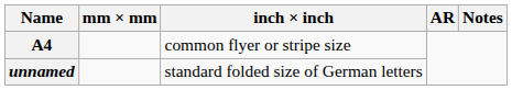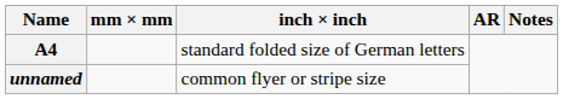A4 | inch × inch: common flyer or stripe size -> standard folded size of German letters
unnamed | inch × inch: standard folded size of German letters -> common flyer or stripe size
